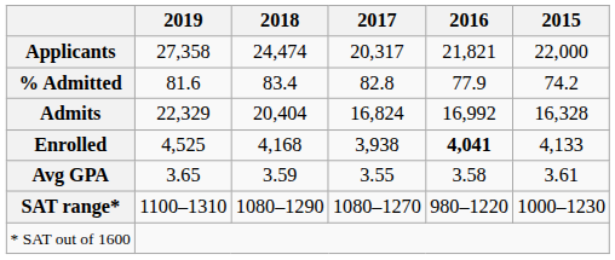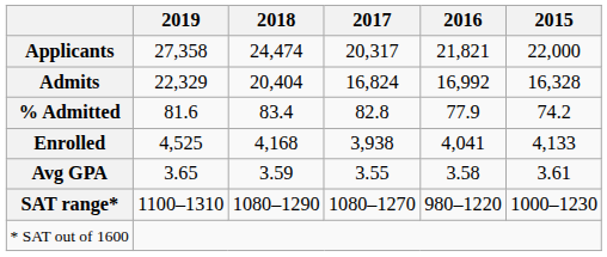rows swapped: Admits <-> % Admitted
Enrolled | 2016: bold -> normal
